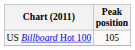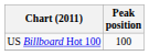US Billboard Hot 100 | Peak position: 105 -> 100
